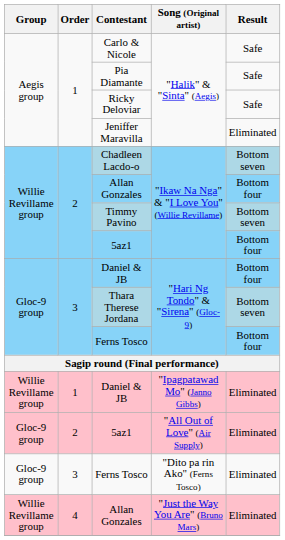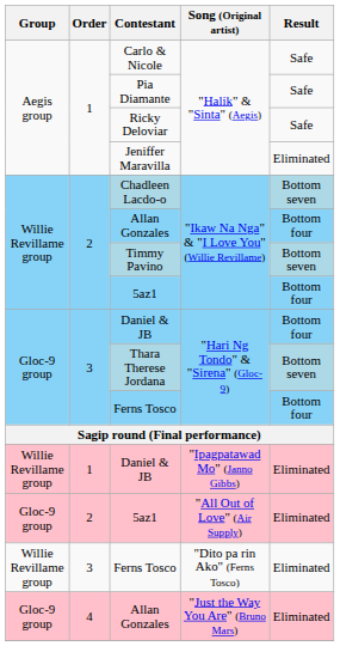Ferns Tosco / "Dito pa rin Ako" (Ferns Tosco) | Group: Gloc-9 group -> Willie Revillame group
Allan Gonzales / "Just the Way You Are" (Bruno Mars) | Group: Willie Revillame group -> Gloc-9 group
